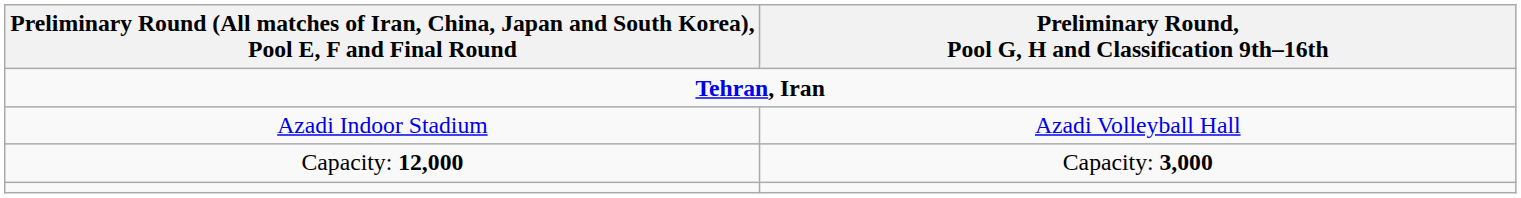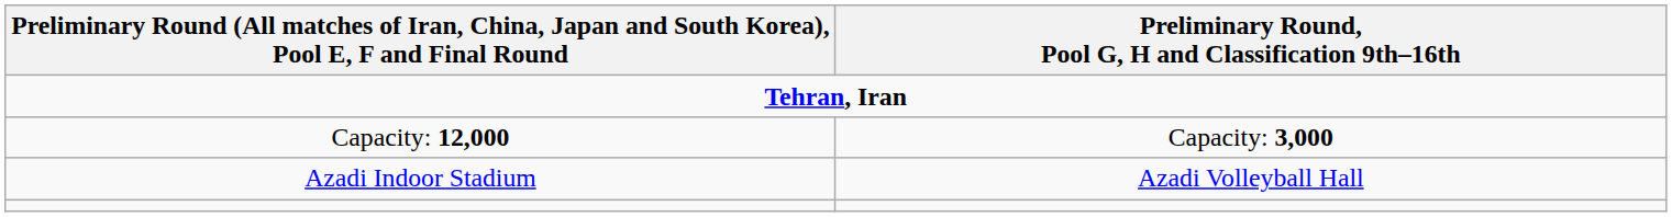rows swapped: Azadi Indoor Stadium <-> Capacity: 12,000
